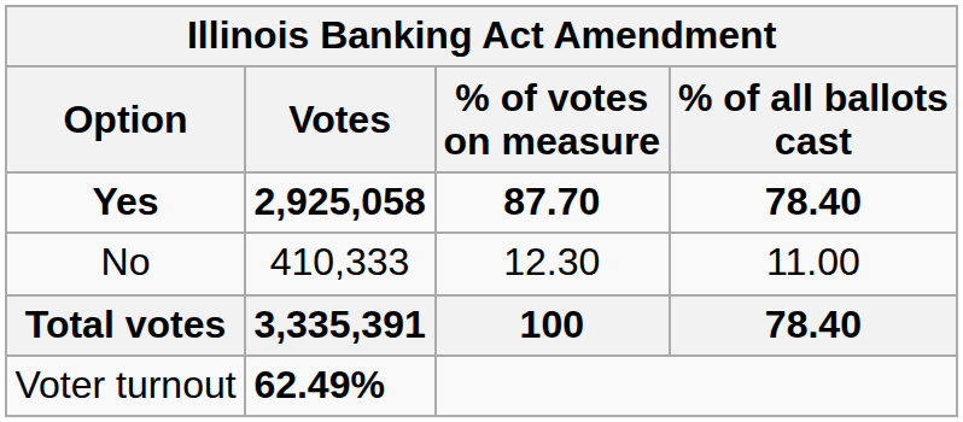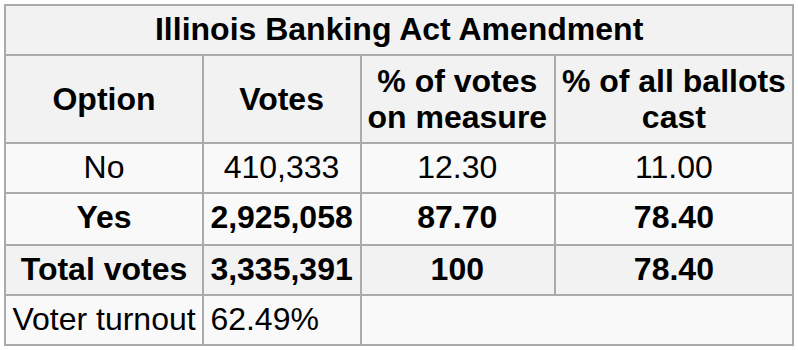rows swapped: Yes <-> No
Voter turnout | Votes: bold -> normal
